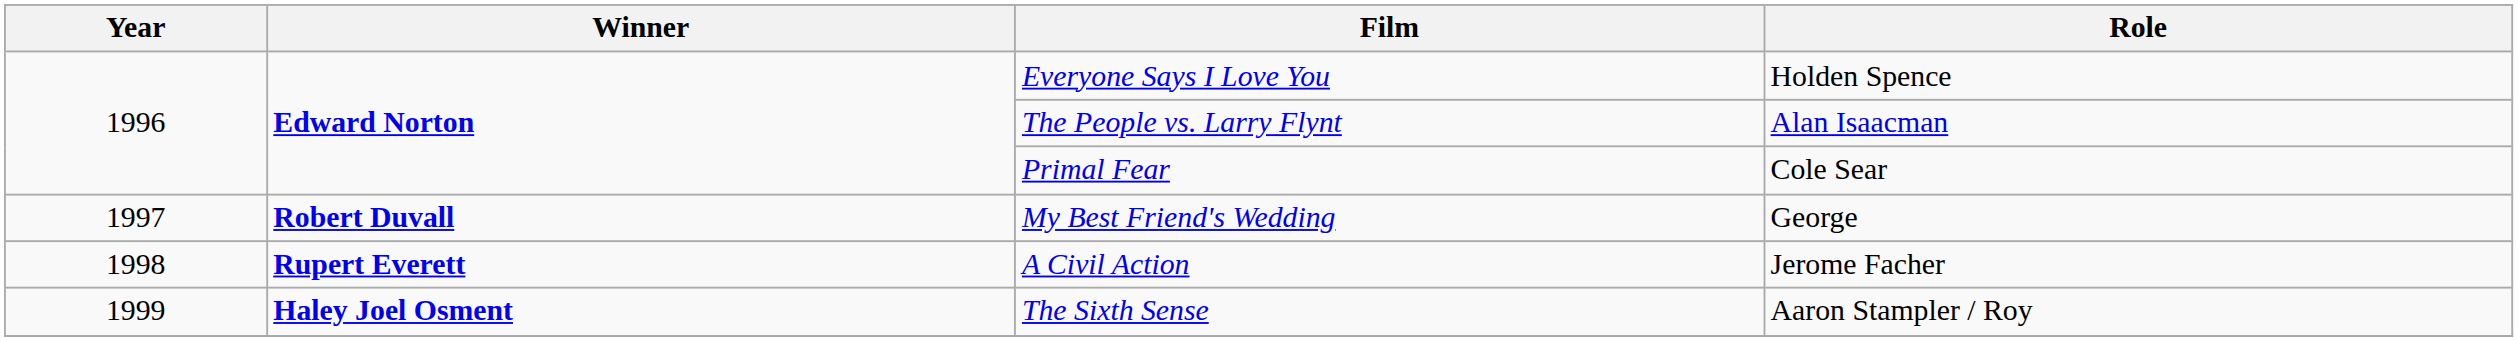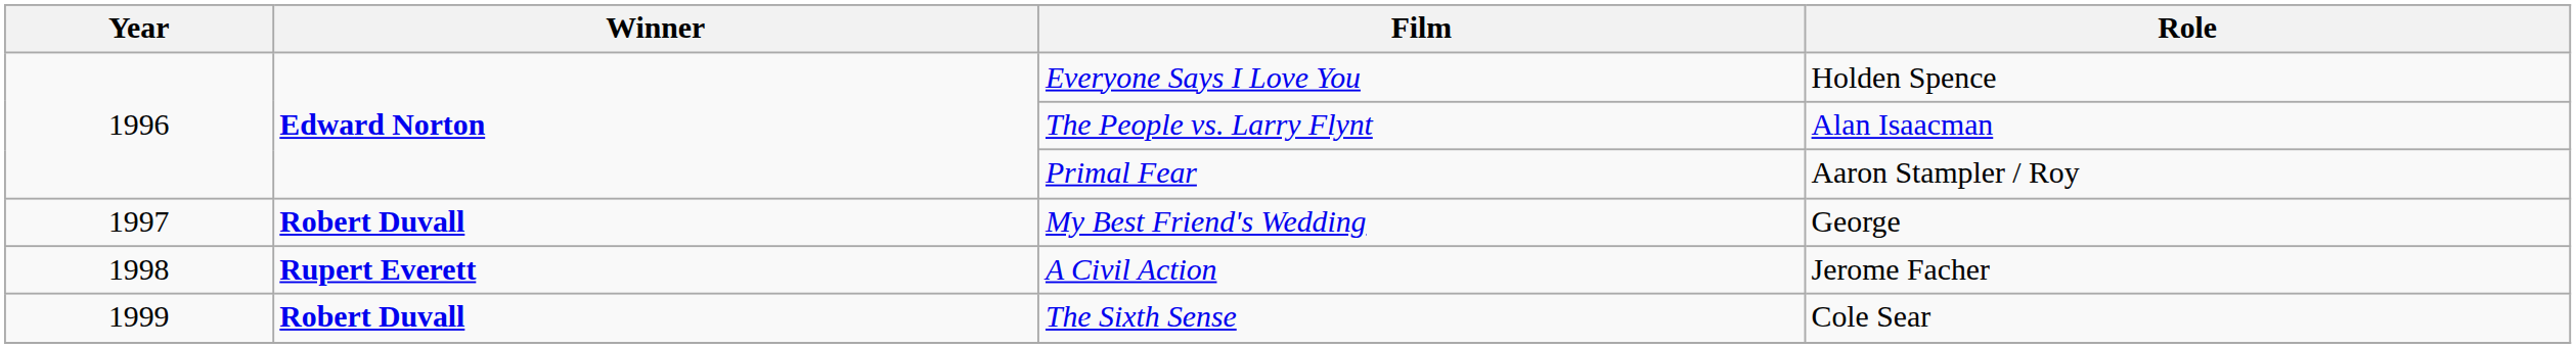Primal Fear | Role: Cole Sear -> Aaron Stampler / Roy
The Sixth Sense | Winner: Haley Joel Osment -> Robert Duvall
The Sixth Sense | Role: Aaron Stampler / Roy -> Cole Sear
